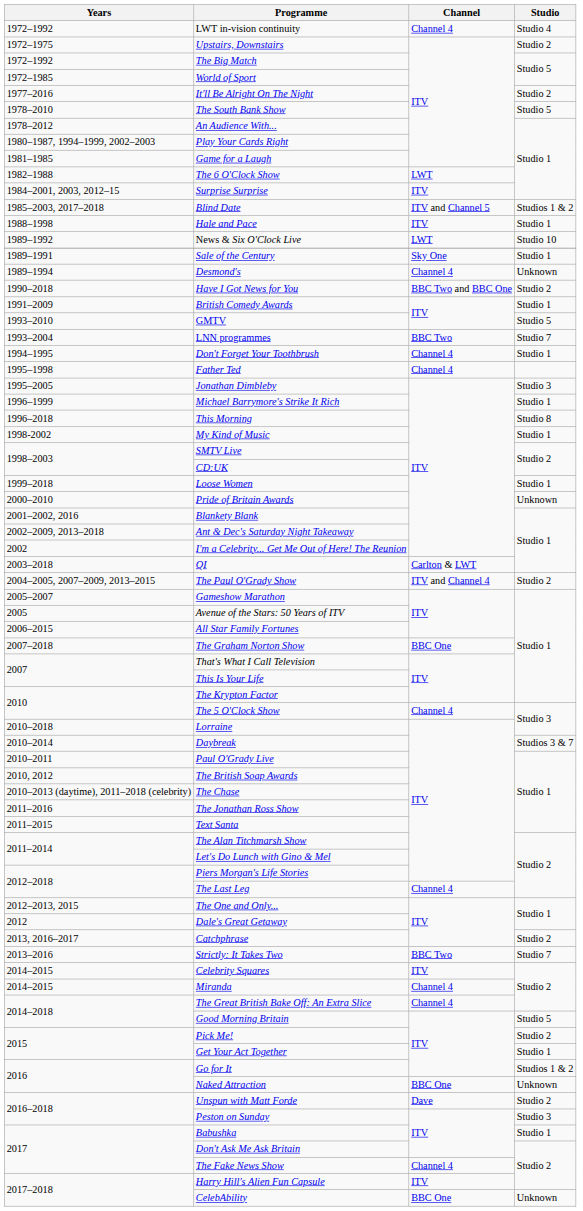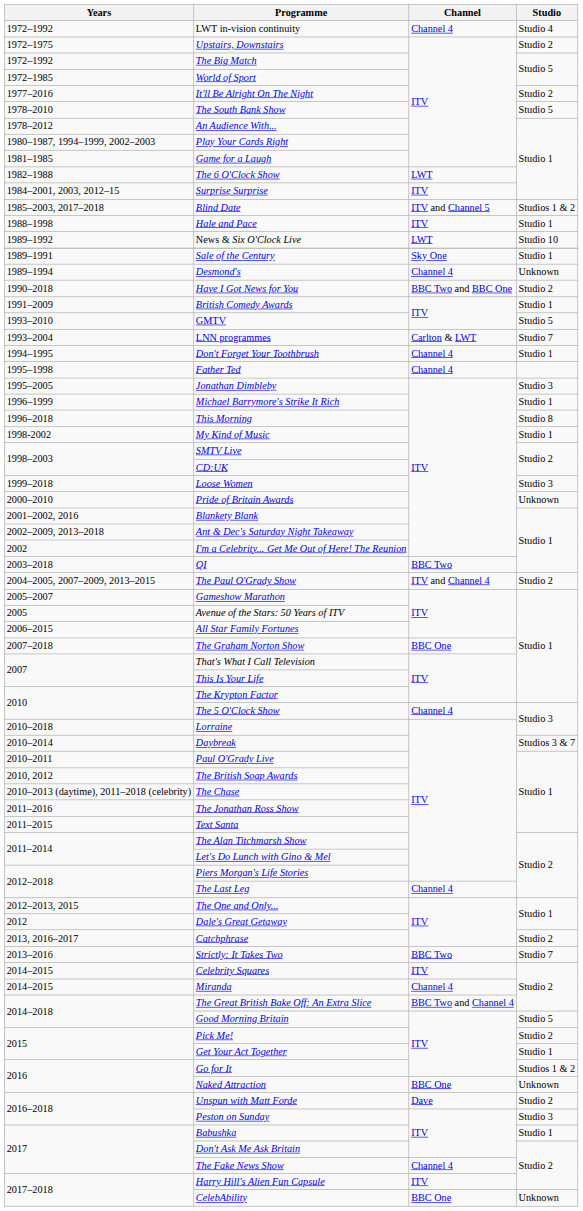LNN programmes | Channel: BBC Two -> Carlton & LWT
Loose Women | Studio: Studio 1 -> Studio 3
QI | Channel: Carlton & LWT -> BBC Two
The Great British Bake Off: An Extra Slice | Channel: Channel 4 -> BBC Two and Channel 4
